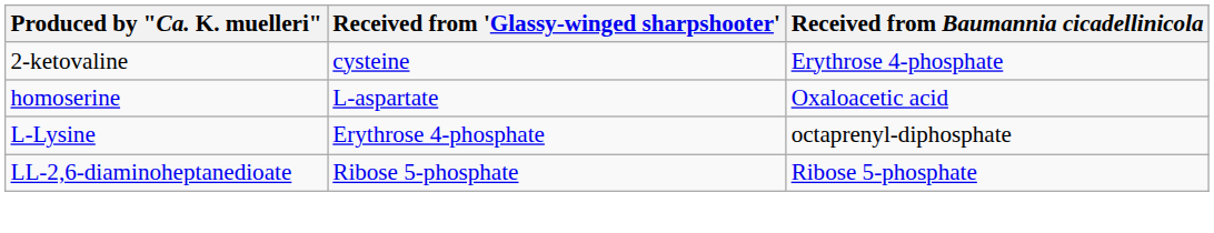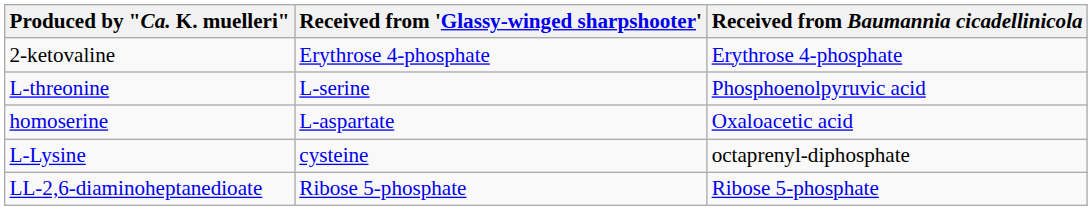2-ketovaline | Received from 'Glassy-winged sharpshooter': cysteine -> Erythrose 4-phosphate
+ row: L-threonine | L-serine | Phosphoenolpyruvic acid
L-Lysine | Received from 'Glassy-winged sharpshooter': Erythrose 4-phosphate -> cysteine
